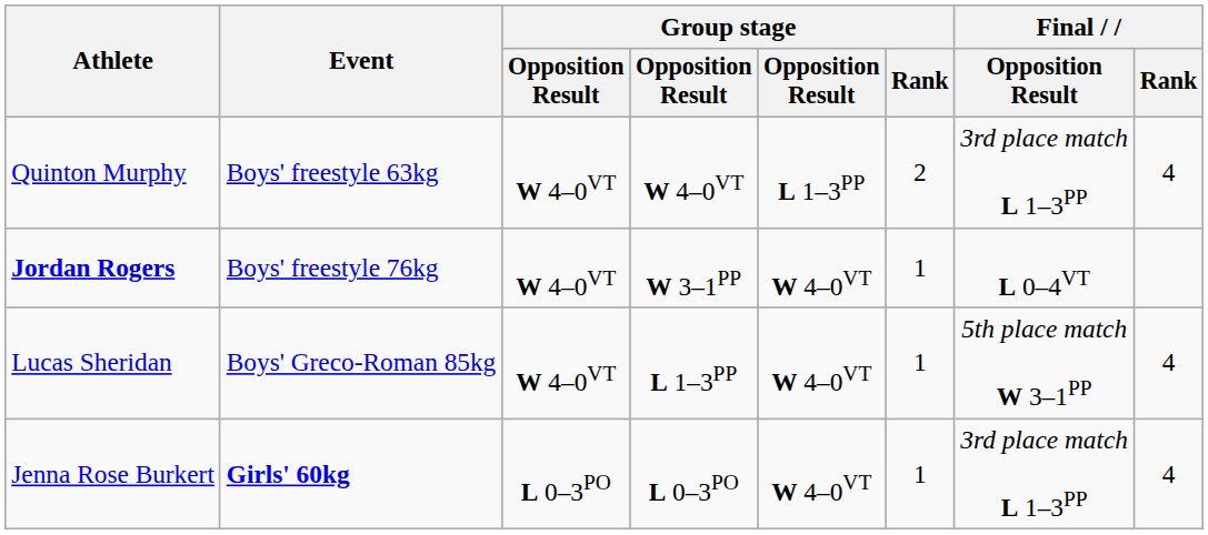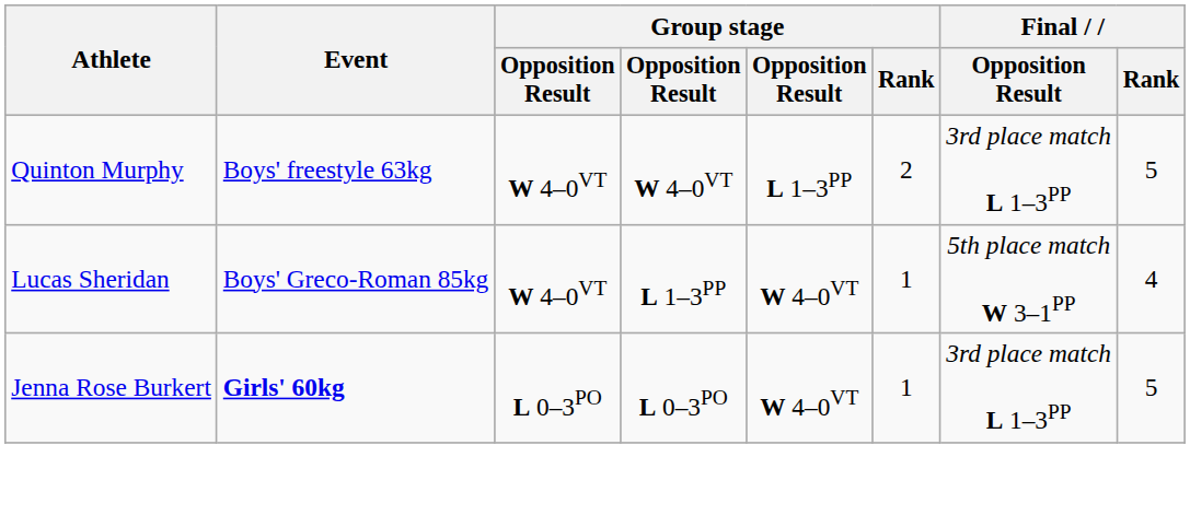Quinton Murphy | Final / Rank: 4 -> 5
- row: Jordan Rogers | Boys' freestyle 76kg | W 4–0VT | W 3–1PP | W 4–0VT | 1 | L 0–4VT
Jenna Rose Burkert | Final / Rank: 4 -> 5
